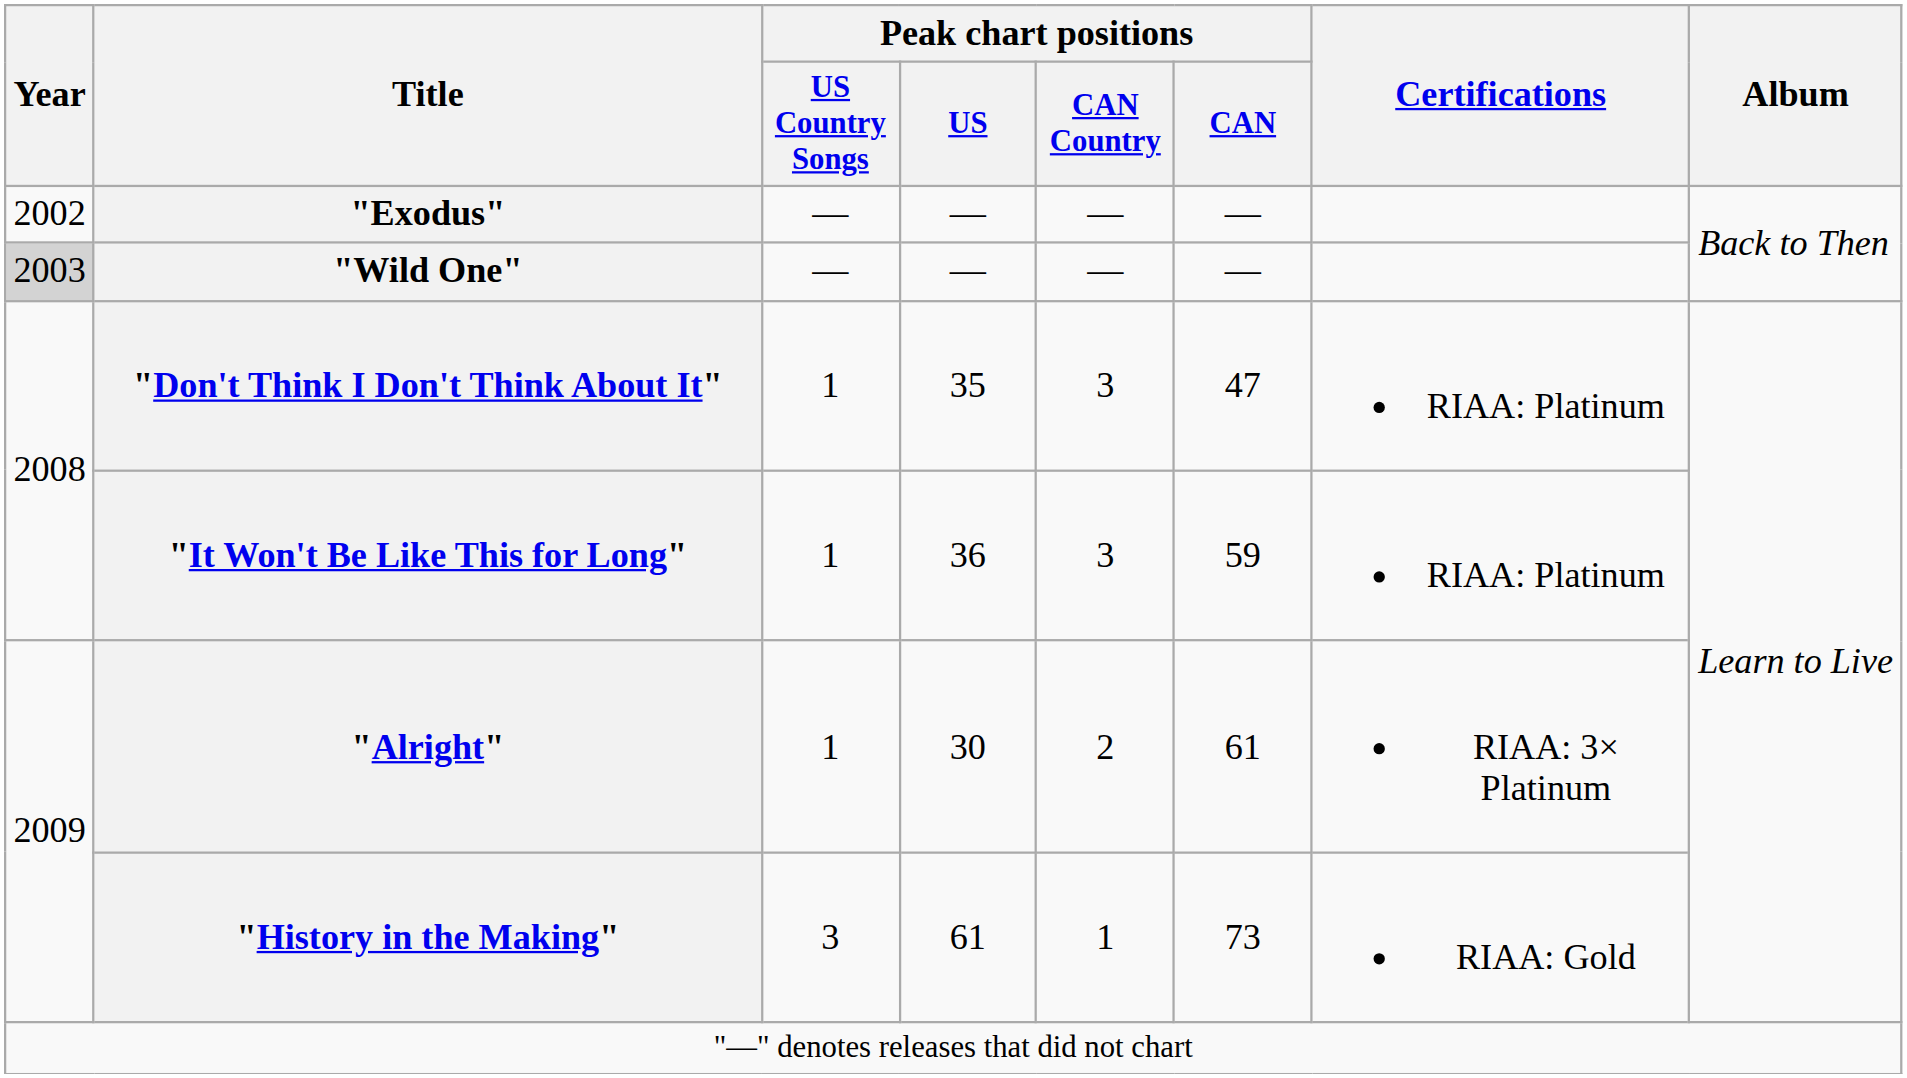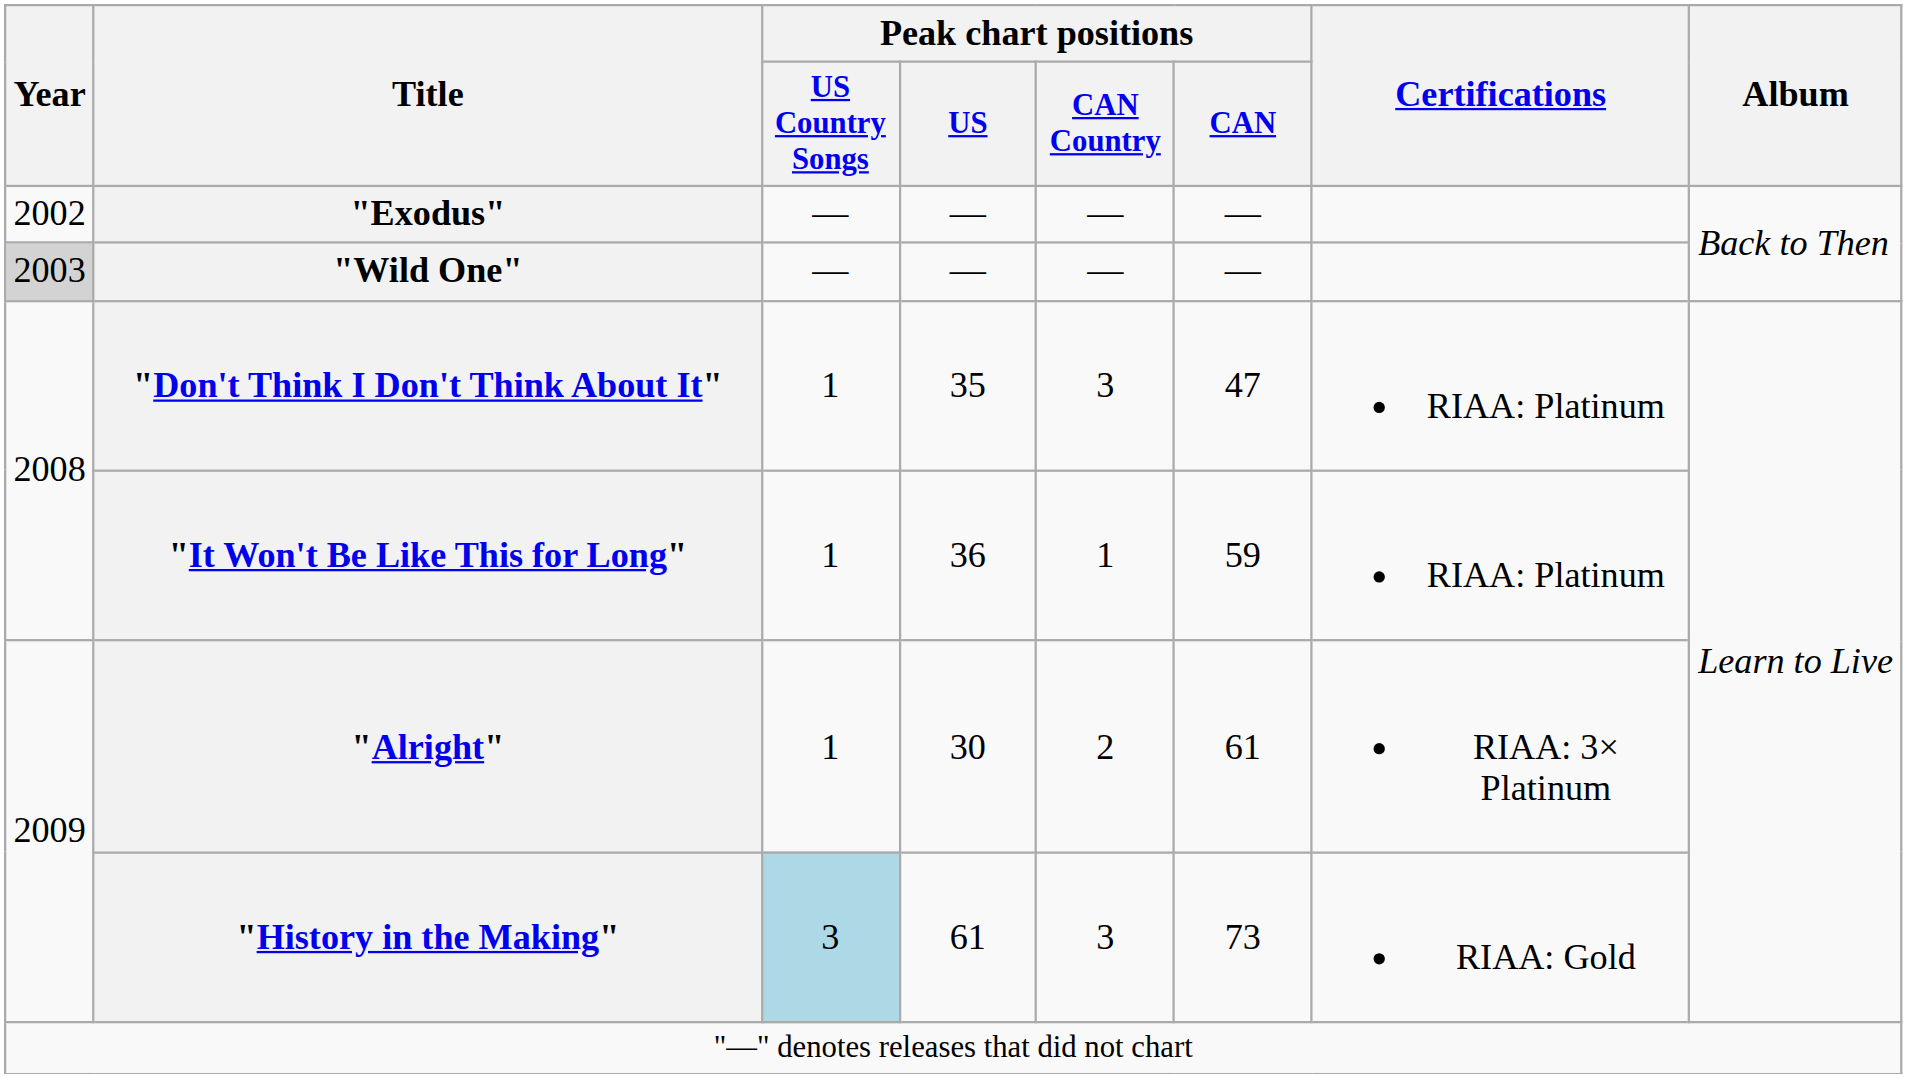"It Won't Be Like This for Long" | Peak chart positions / CAN Country: 3 -> 1
"History in the Making" | Peak chart positions / US Country Songs: no background -> lightblue background
"History in the Making" | Peak chart positions / CAN Country: 1 -> 3
